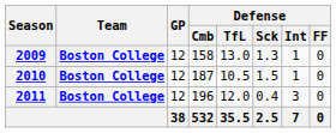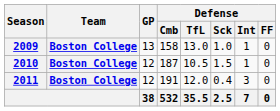2009 | GP: 12 -> 13
2009 | Defense / Sck: 1.3 -> 1.0
2011 | Defense / Cmb: 196 -> 191
